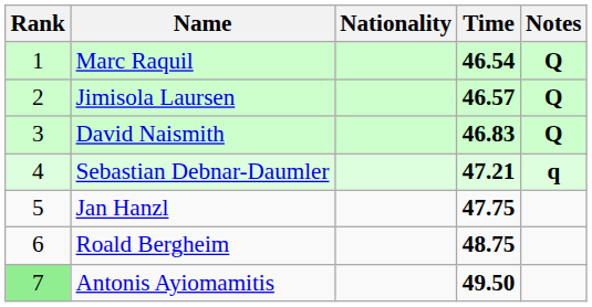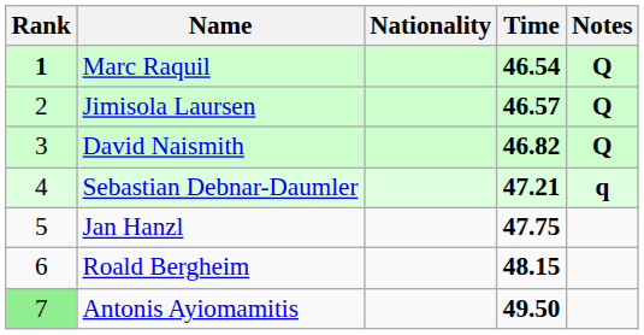Marc Raquil | Rank: normal -> bold
David Naismith | Time: 46.83 -> 46.82
Roald Bergheim | Time: 48.75 -> 48.15
